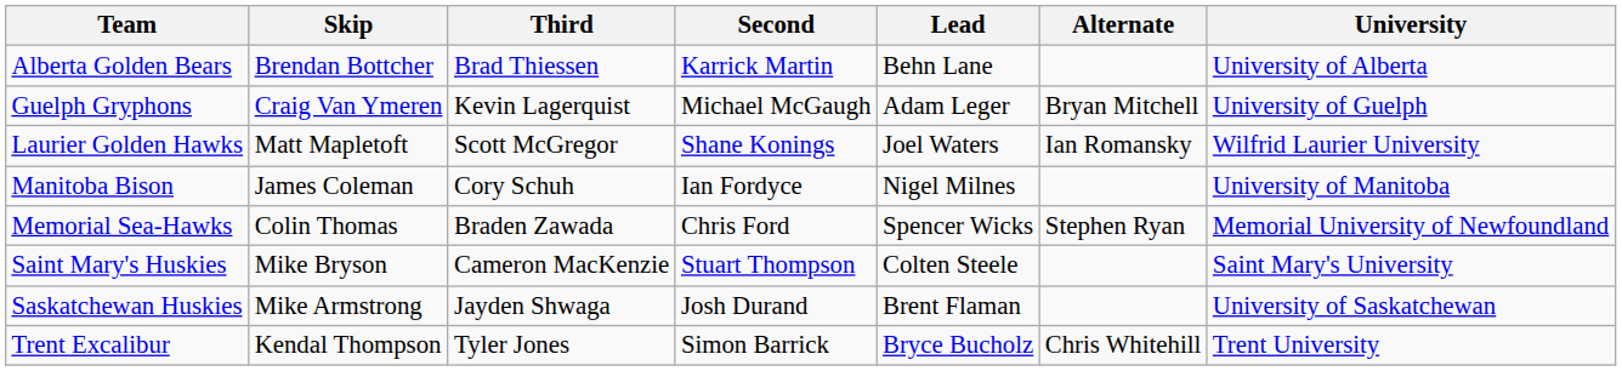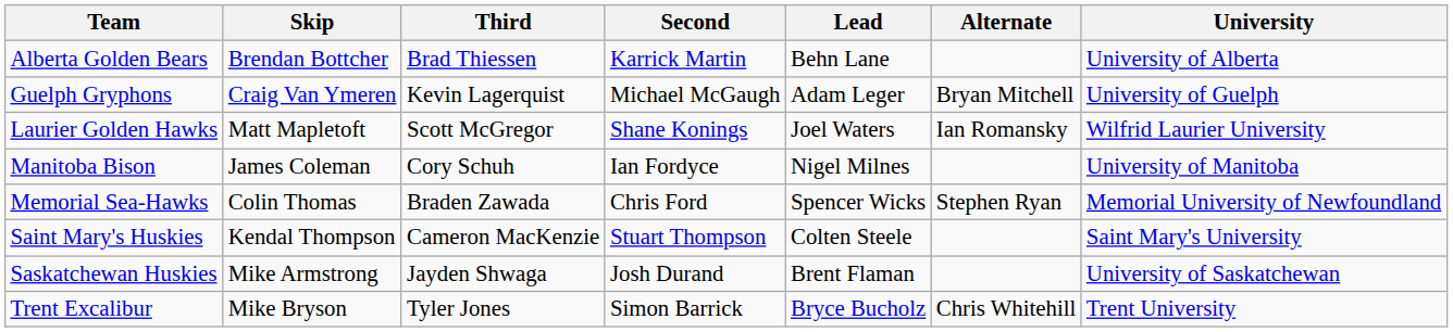Saint Mary's Huskies | Skip: Mike Bryson -> Kendal Thompson
Trent Excalibur | Skip: Kendal Thompson -> Mike Bryson
